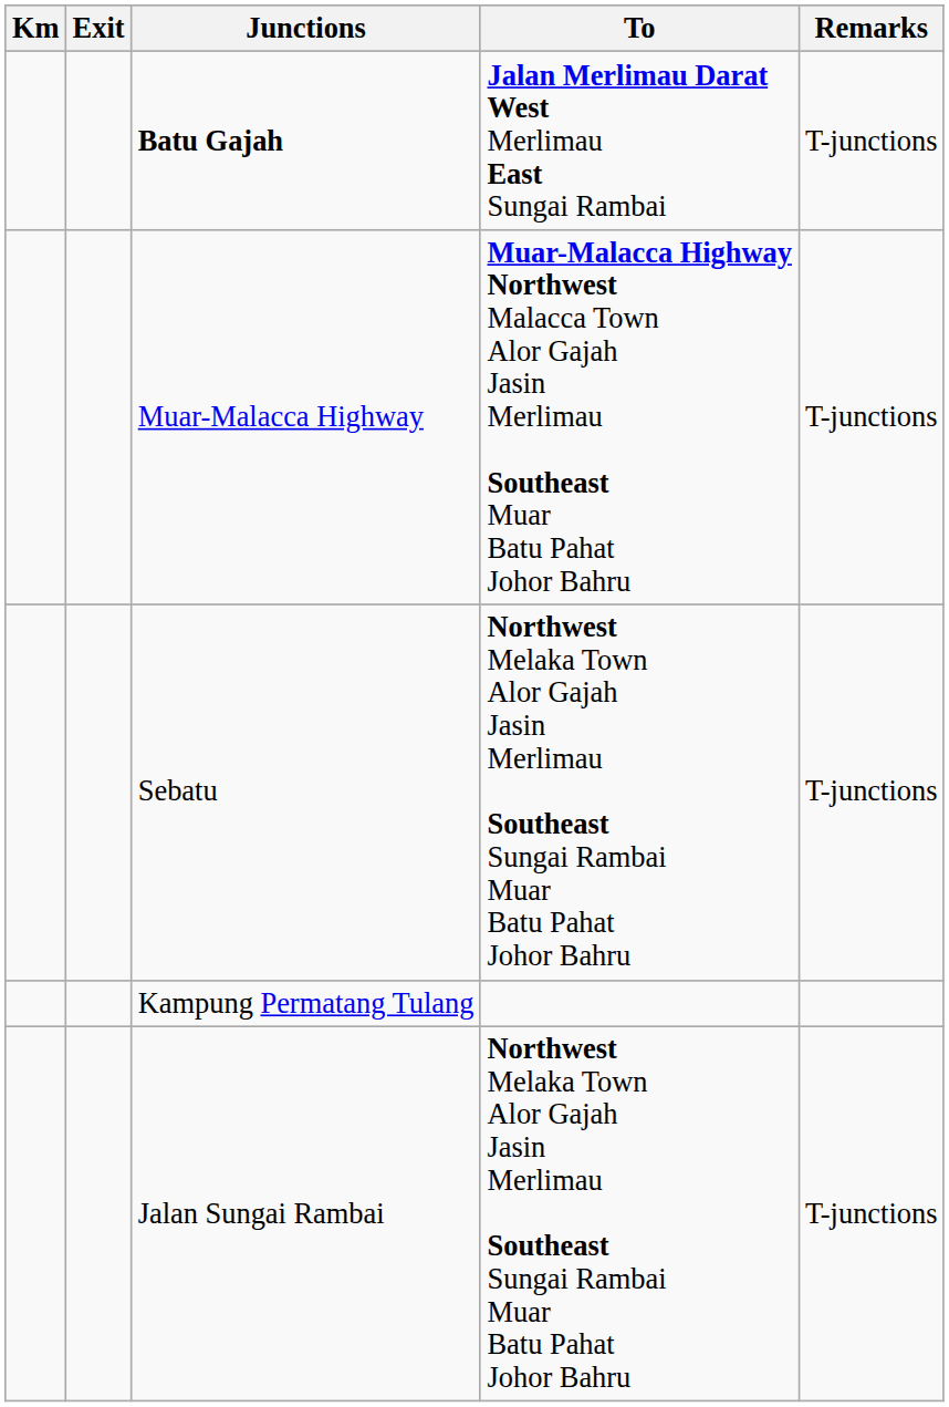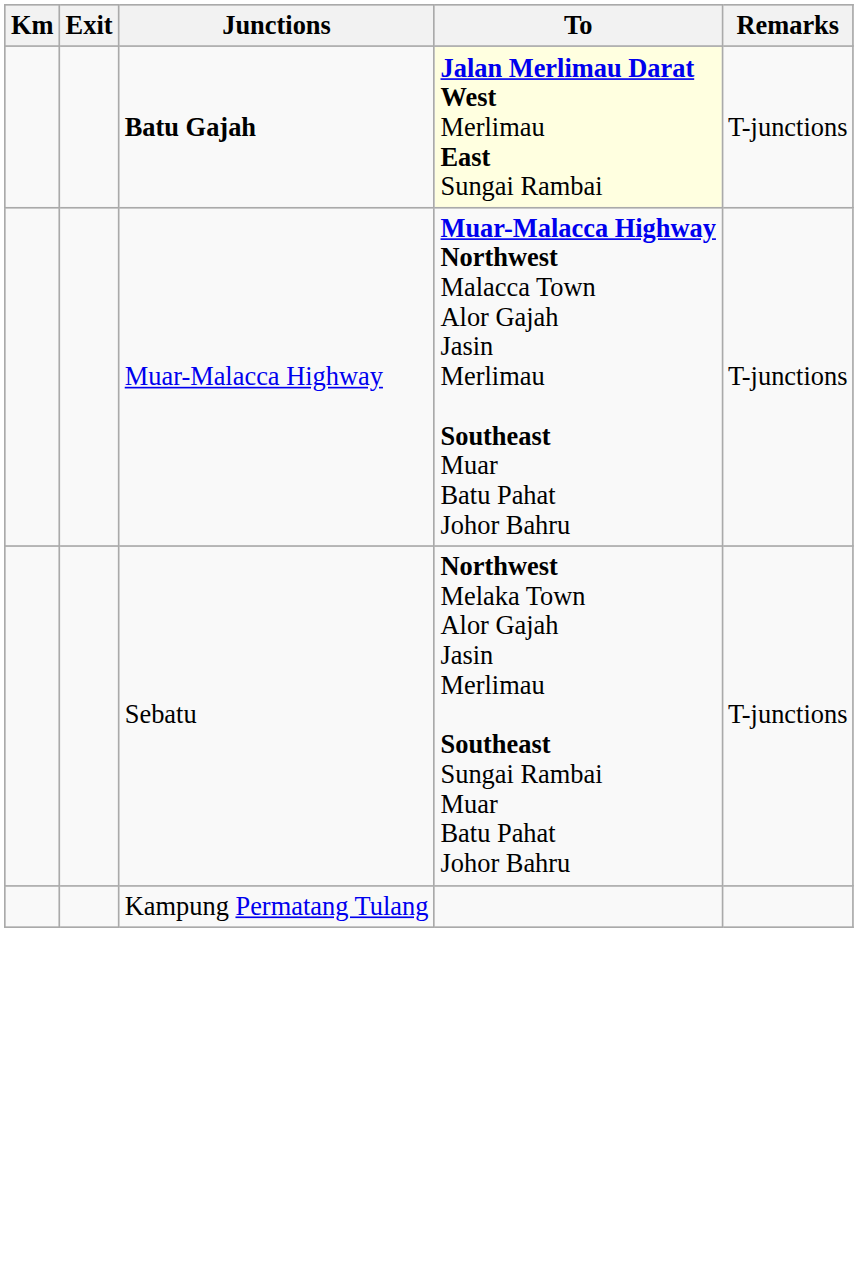Batu Gajah | To: no background -> lightyellow background
- row: Jalan Sungai Rambai | Northwest Melaka Town Alor Gajah Jasin Merlimau Southeast Sungai Rambai Muar Batu Pahat Johor Bahru | T-junctions
